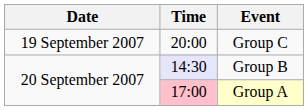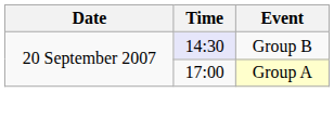- row: 19 September 2007 | 20:00 | Group C
Group A | Time: pink background -> no background
